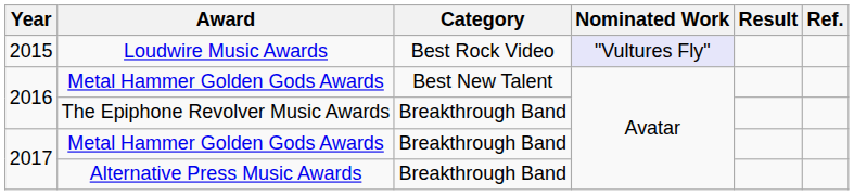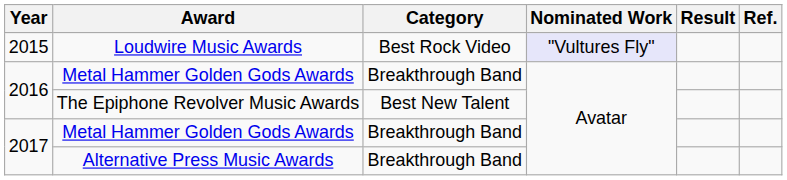2016 / Metal Hammer Golden Gods Awards | Category: Best New Talent -> Breakthrough Band
The Epiphone Revolver Music Awards | Category: Breakthrough Band -> Best New Talent
